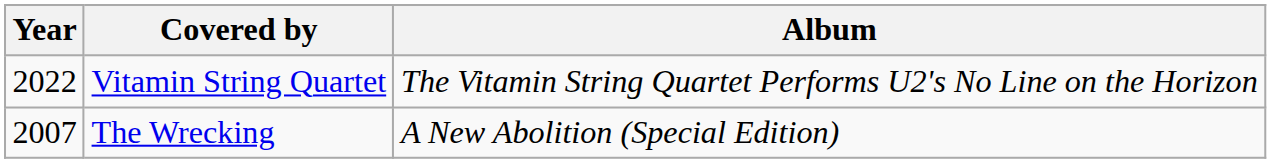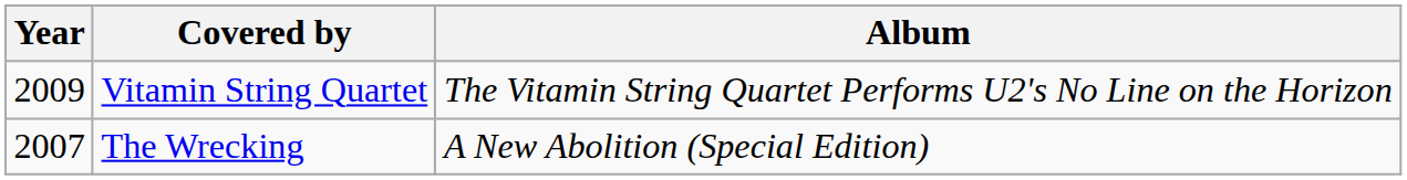Vitamin String Quartet | Year: 2022 -> 2009
